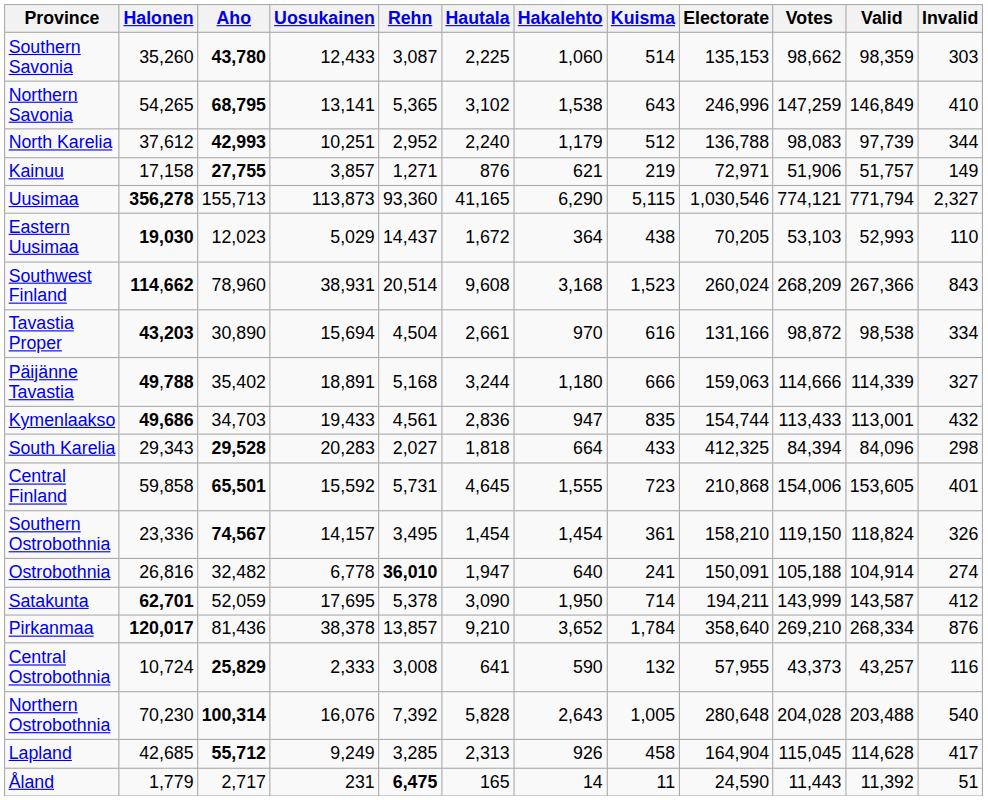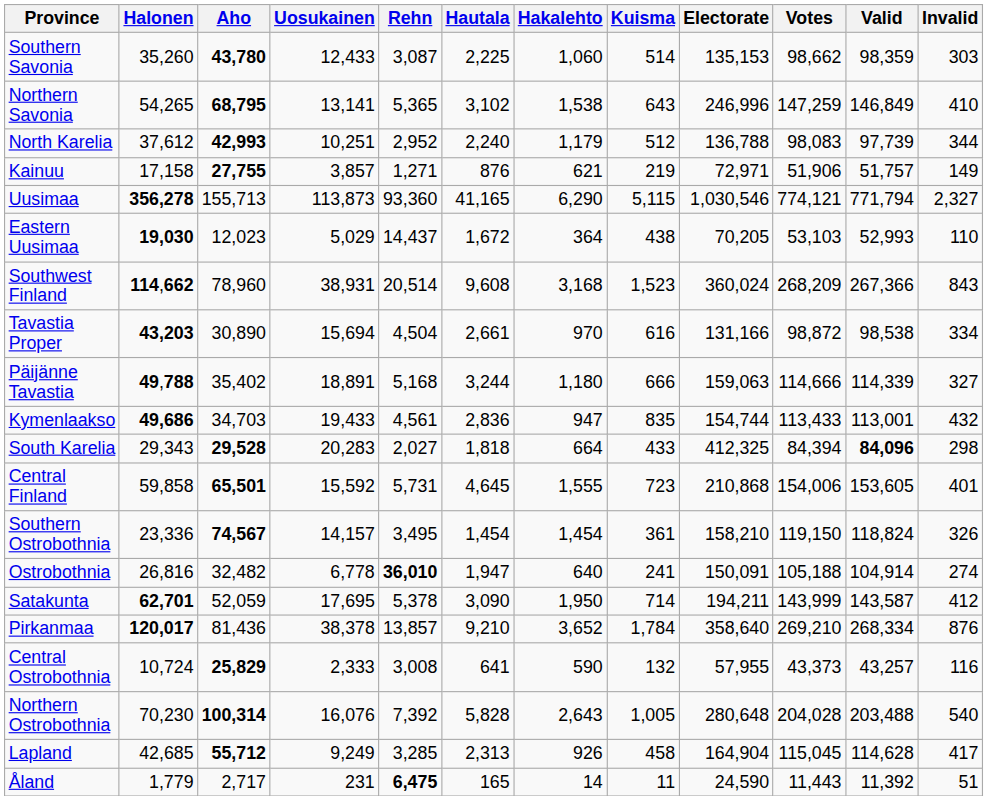Southwest Finland | Electorate: 260,024 -> 360,024
South Karelia | Valid: normal -> bold
